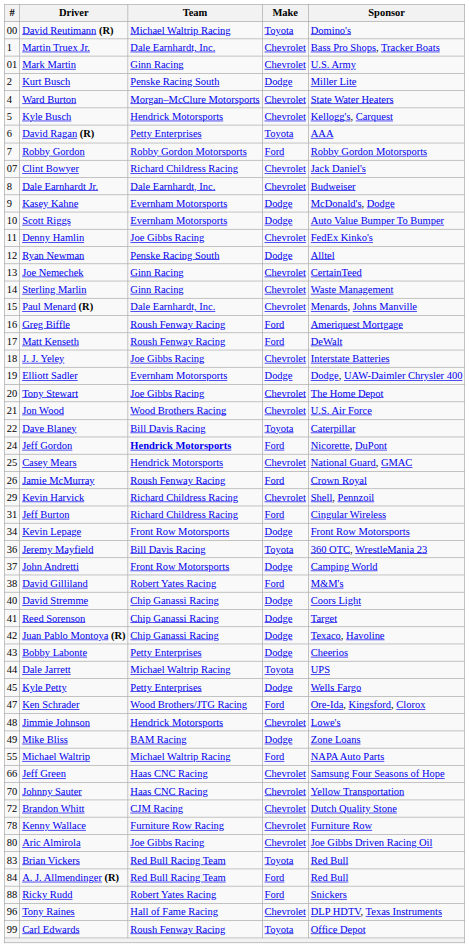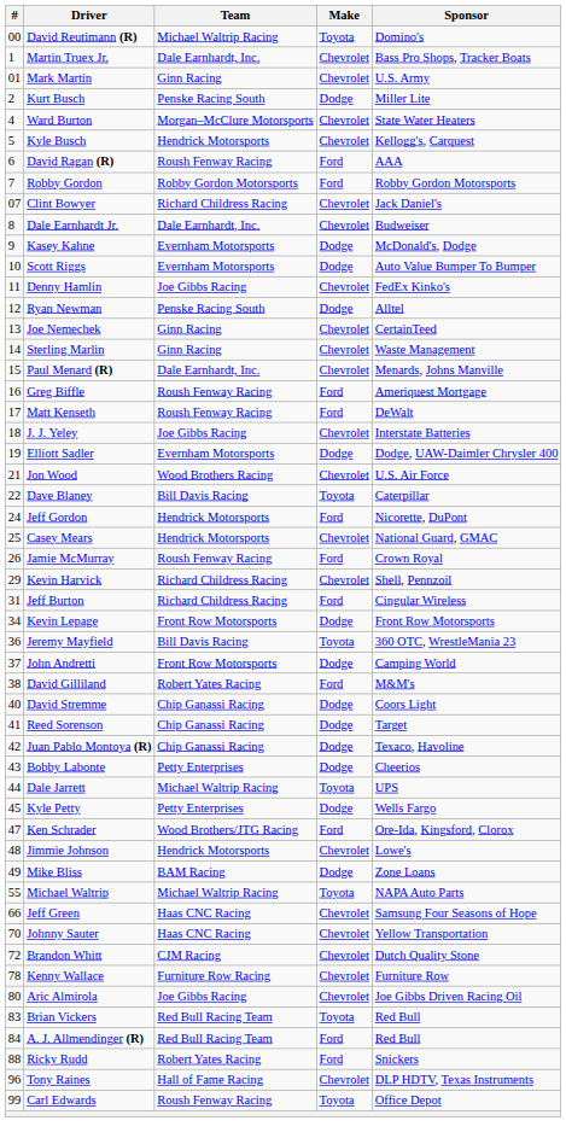David Ragan (R) | Team: Petty Enterprises -> Roush Fenway Racing
David Ragan (R) | Make: Toyota -> Ford
- row: 20 | Tony Stewart | Joe Gibbs Racing | Chevrolet | The Home Depot
Jeff Gordon | Team: bold -> normal
Michael Waltrip | Make: Ford -> Toyota
